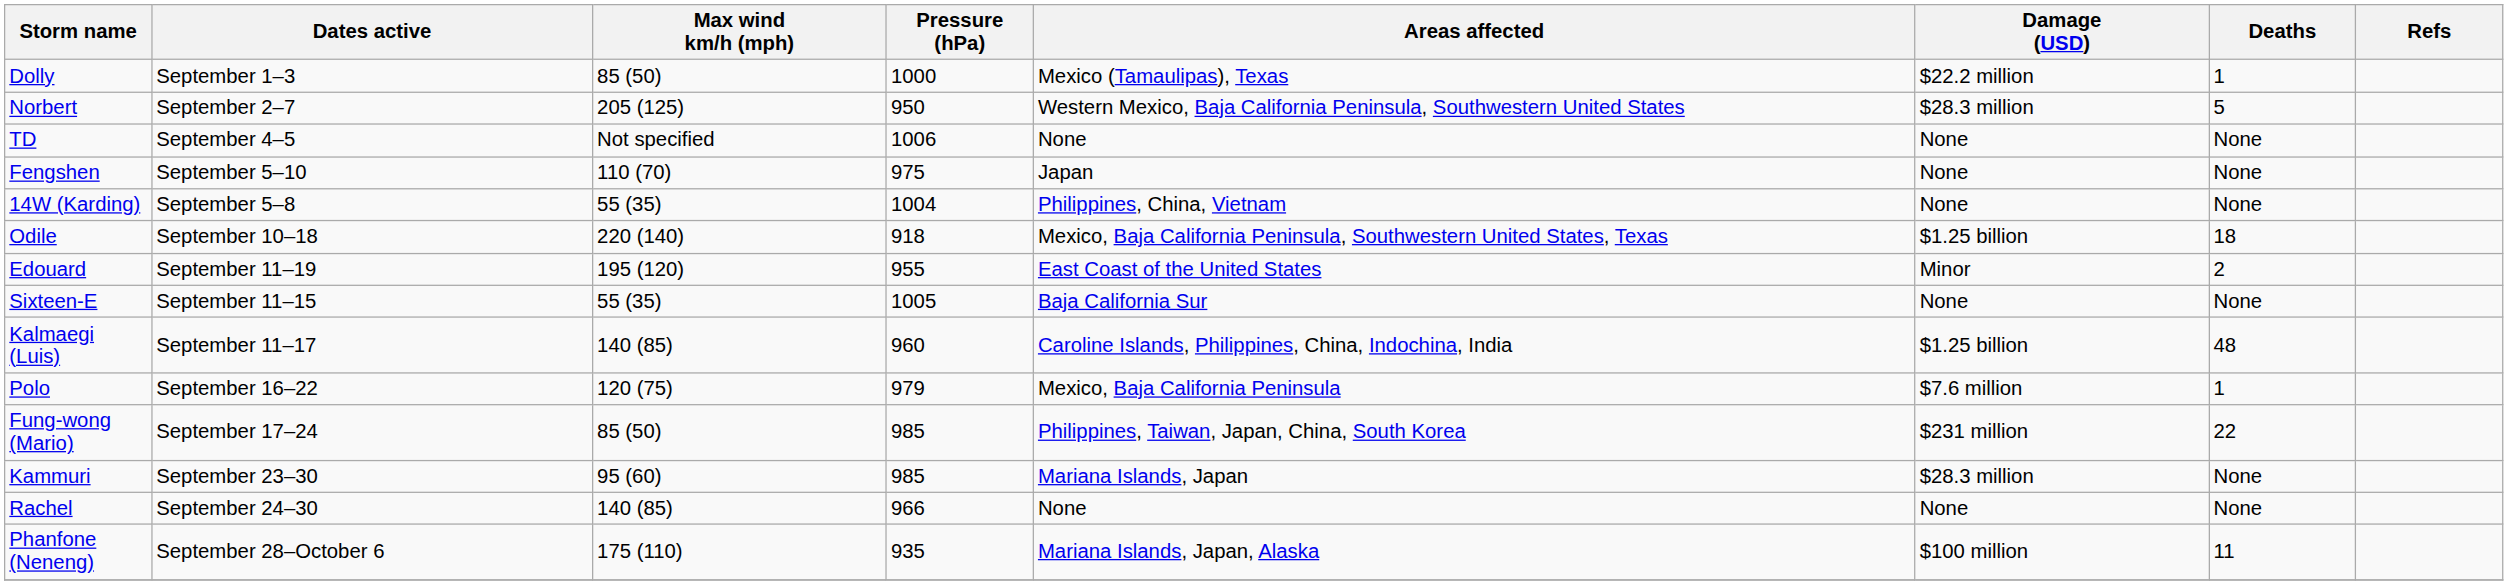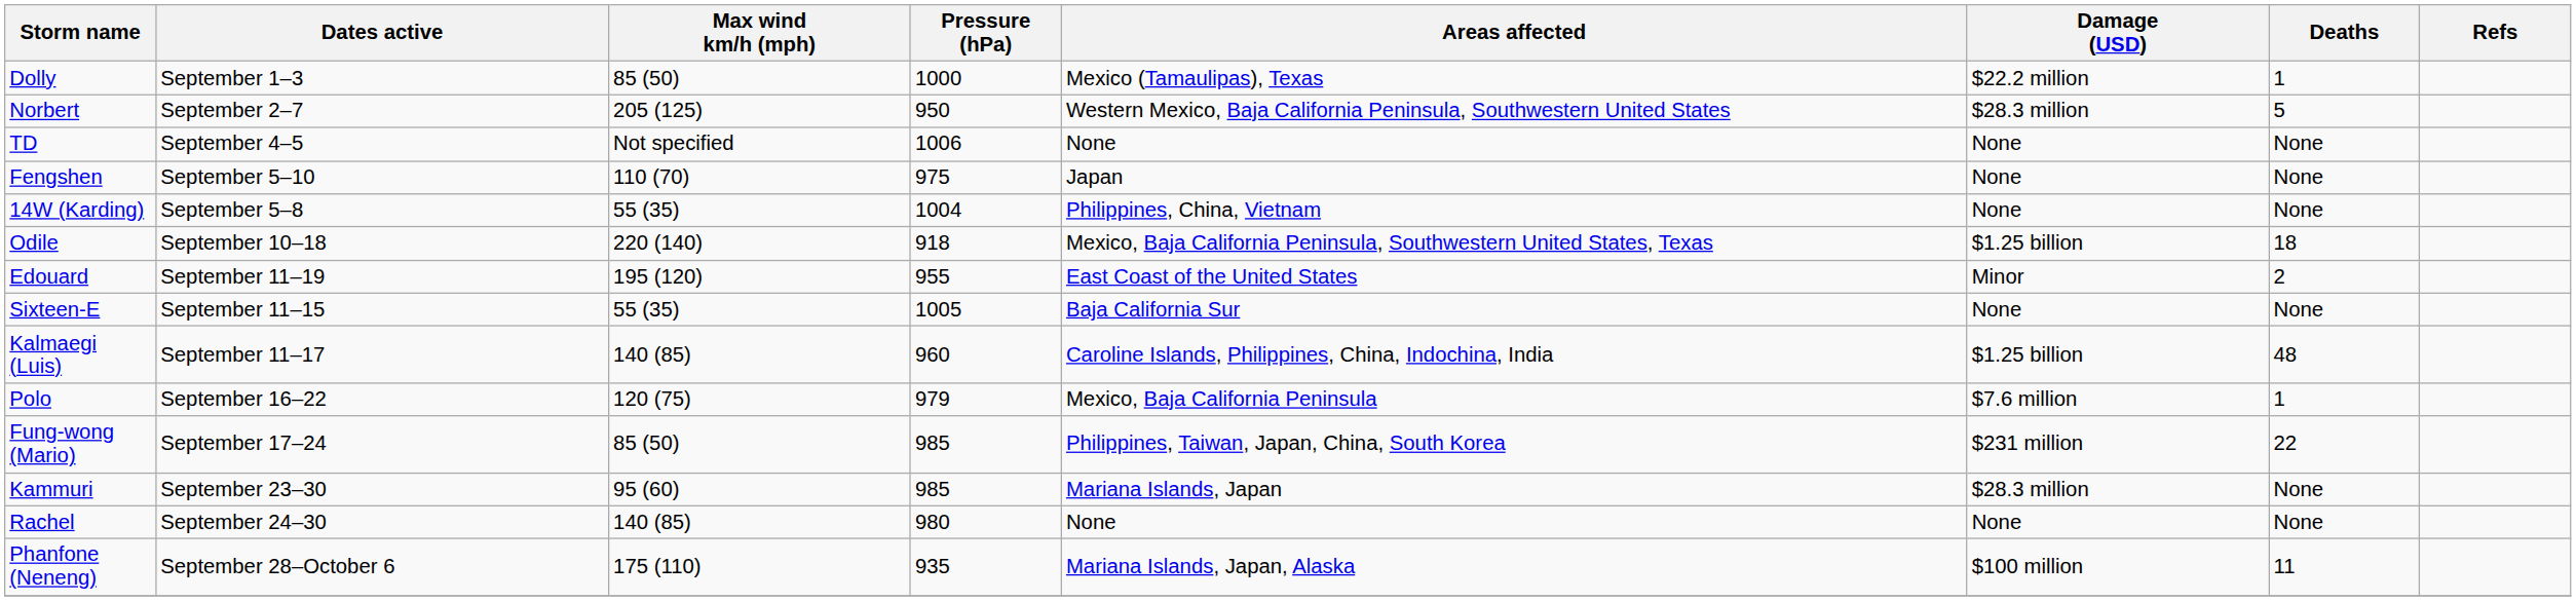Rachel | Pressure (hPa): 966 -> 980
